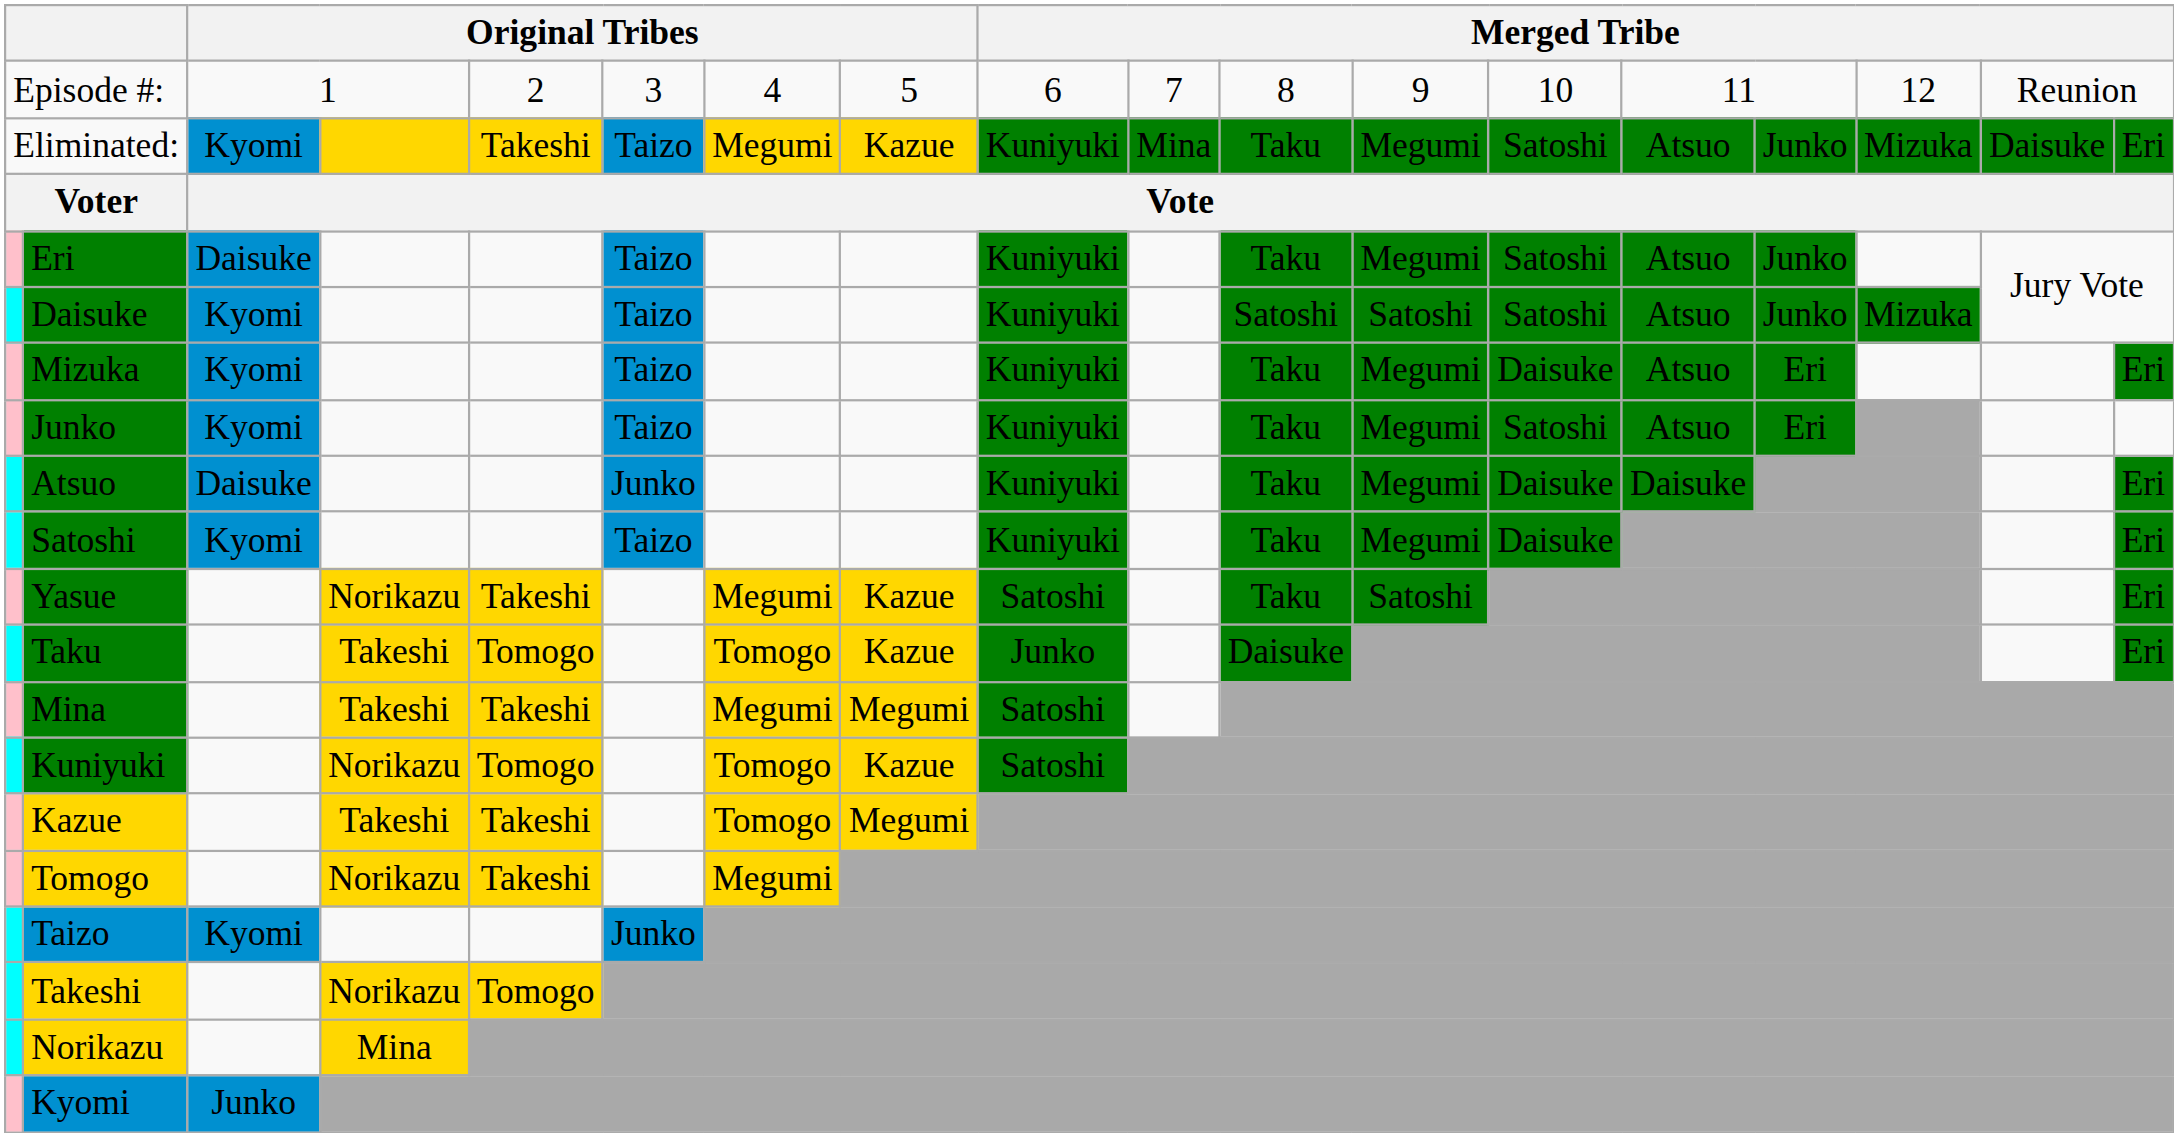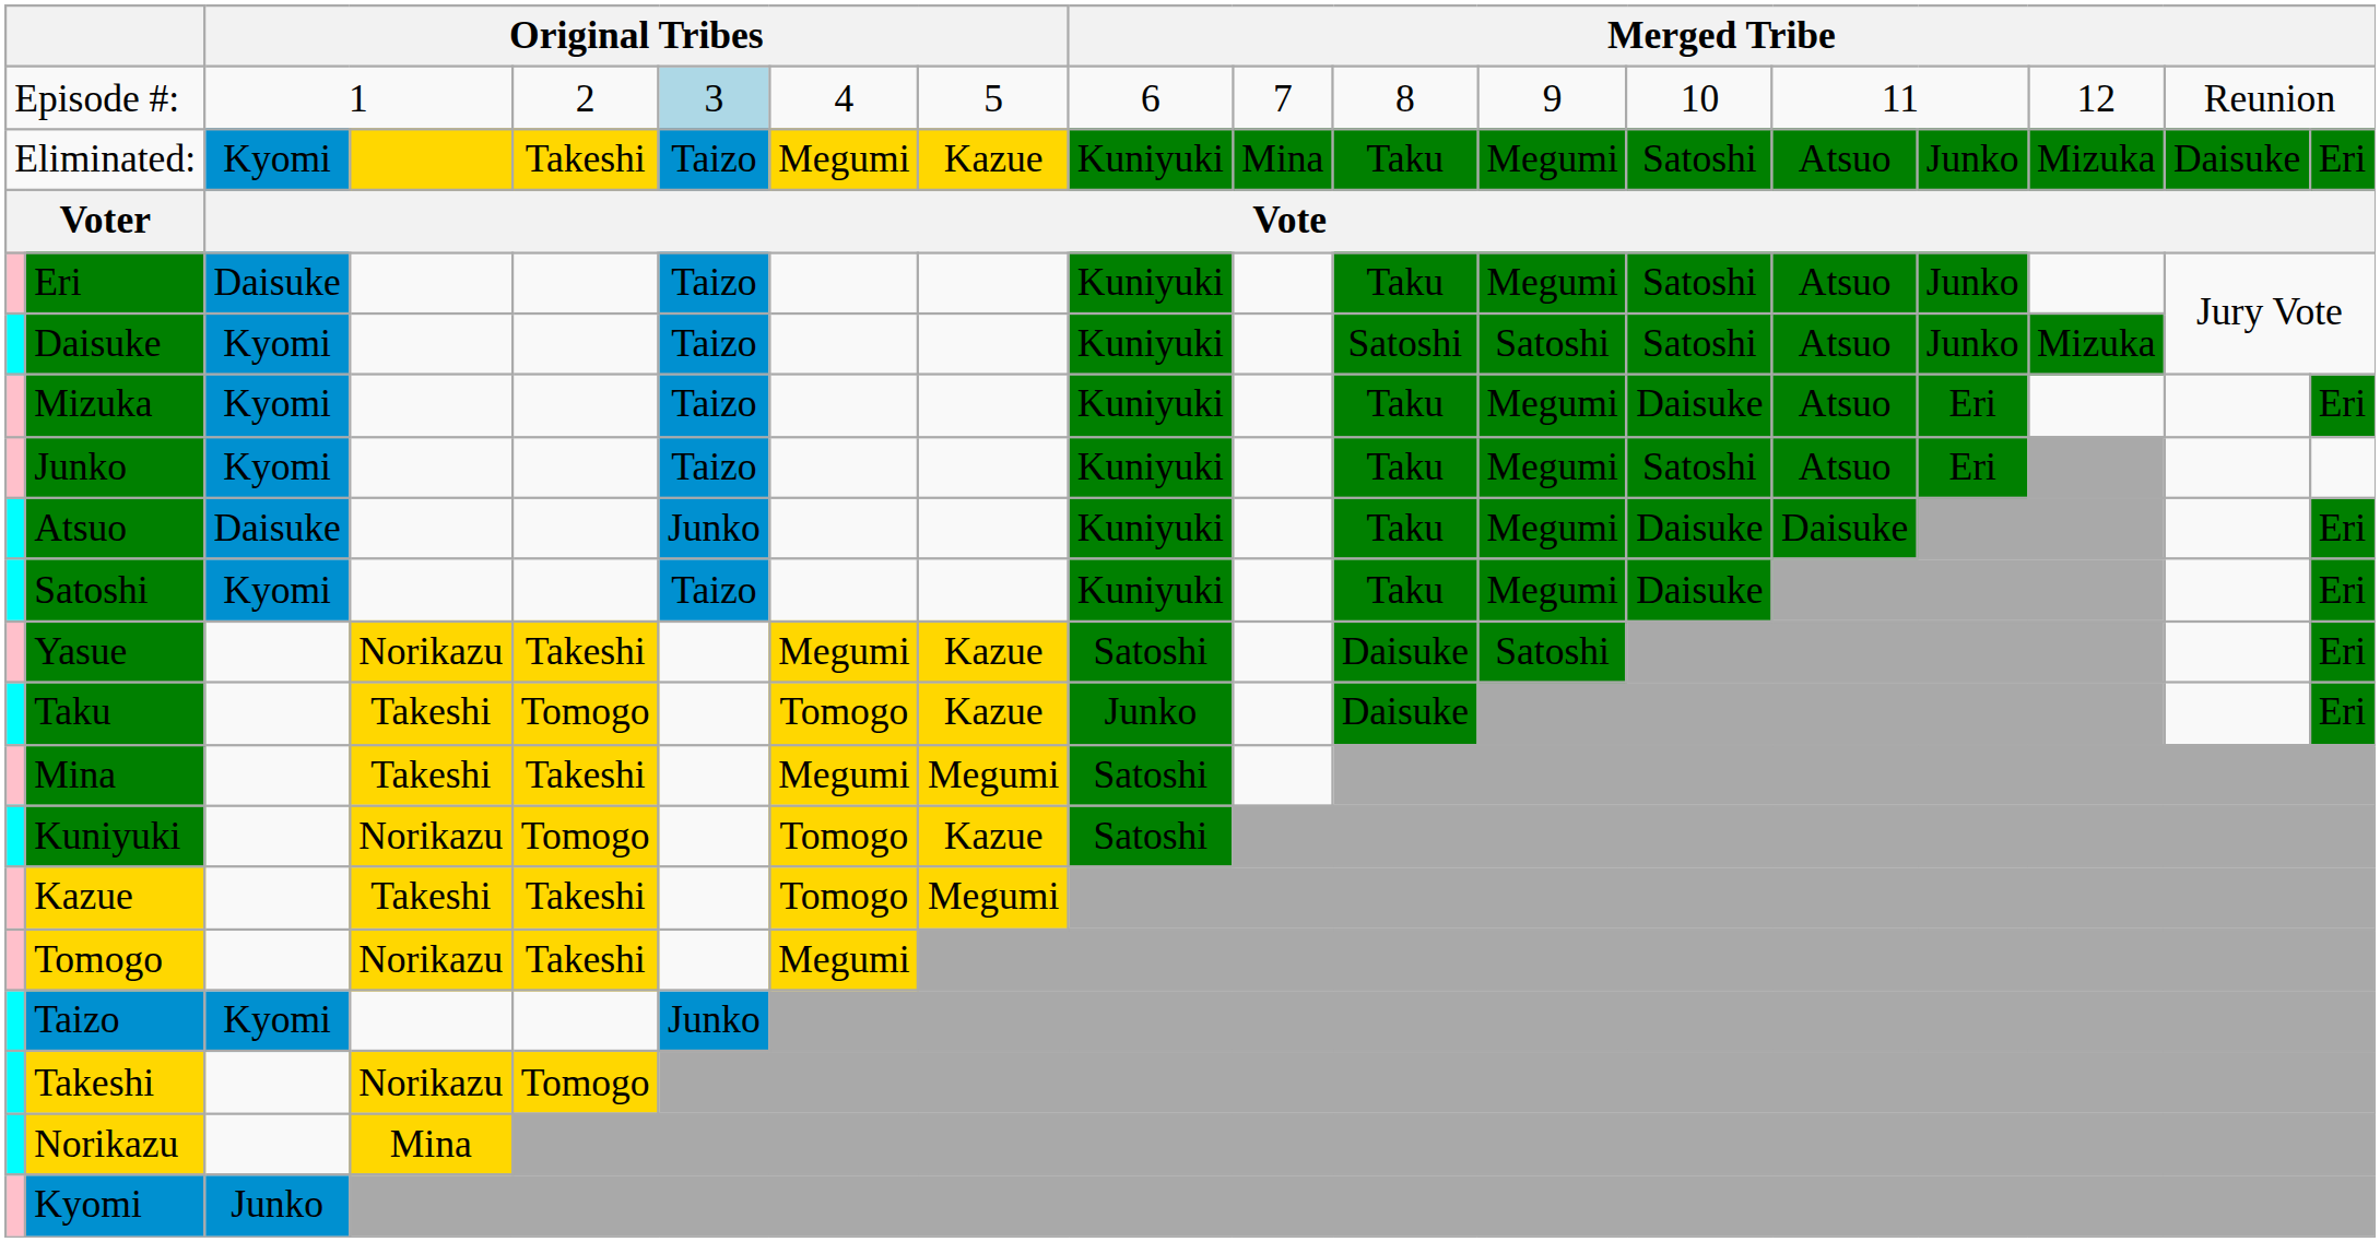Episode #: | column 6: no background -> lightblue background
Yasue | column 11: Taku -> Daisuke
